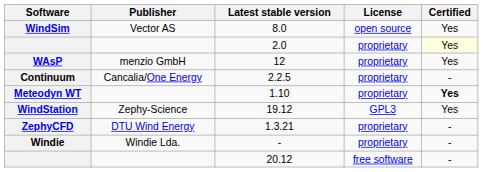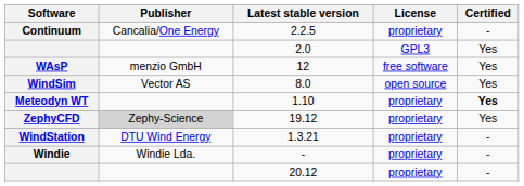rows swapped: 2.2.5 <-> 8.0
2.0 | License: proprietary -> GPL3
2.0 | Certified: lightyellow background -> no background
12 | License: proprietary -> free software
19.12 | Software: WindStation -> ZephyCFD
19.12 | Publisher: no background -> lightgrey background
19.12 | License: GPL3 -> proprietary
1.3.21 | Software: ZephyCFD -> WindStation
20.12 | License: free software -> proprietary
